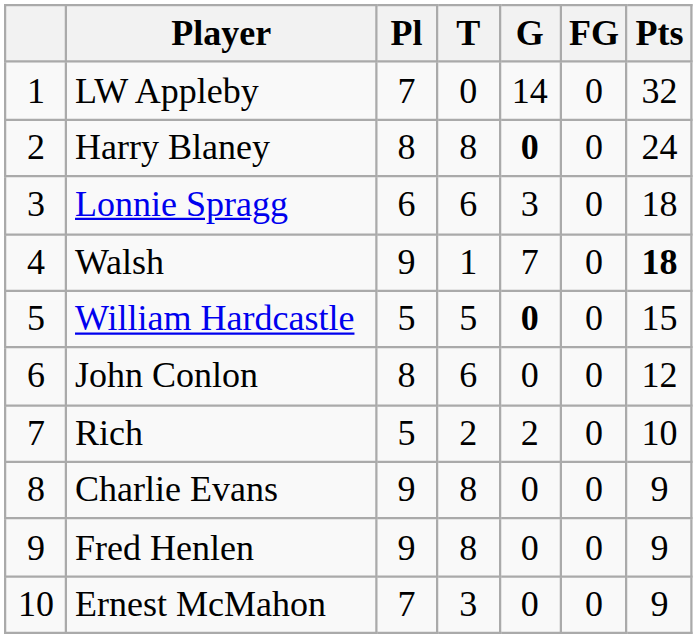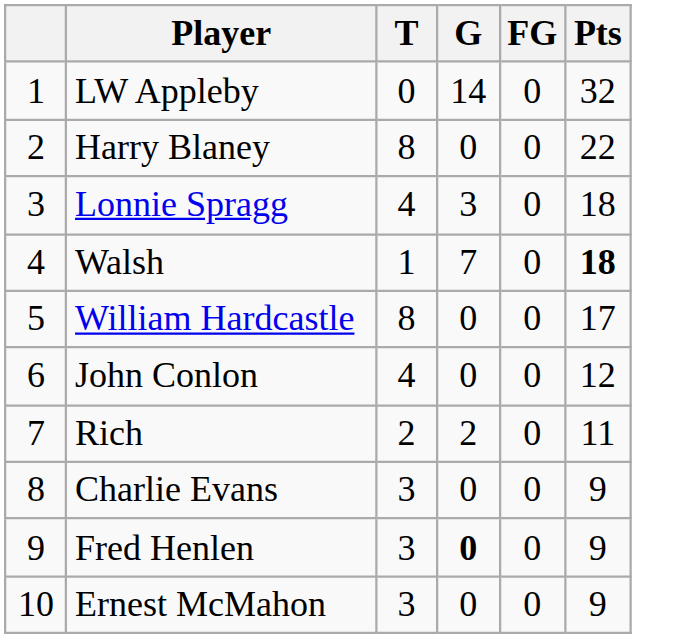- column: Pl | 7 | 8 | 6 | 9 | 5 | 8 | 5 | 9 | 9 | 7
Harry Blaney | G: bold -> normal
Harry Blaney | Pts: 24 -> 22
Lonnie Spragg | T: 6 -> 4
William Hardcastle | T: 5 -> 8
William Hardcastle | G: bold -> normal
William Hardcastle | Pts: 15 -> 17
John Conlon | T: 6 -> 4
Rich | Pts: 10 -> 11
Charlie Evans | T: 8 -> 3
Fred Henlen | T: 8 -> 3
Fred Henlen | G: normal -> bold
